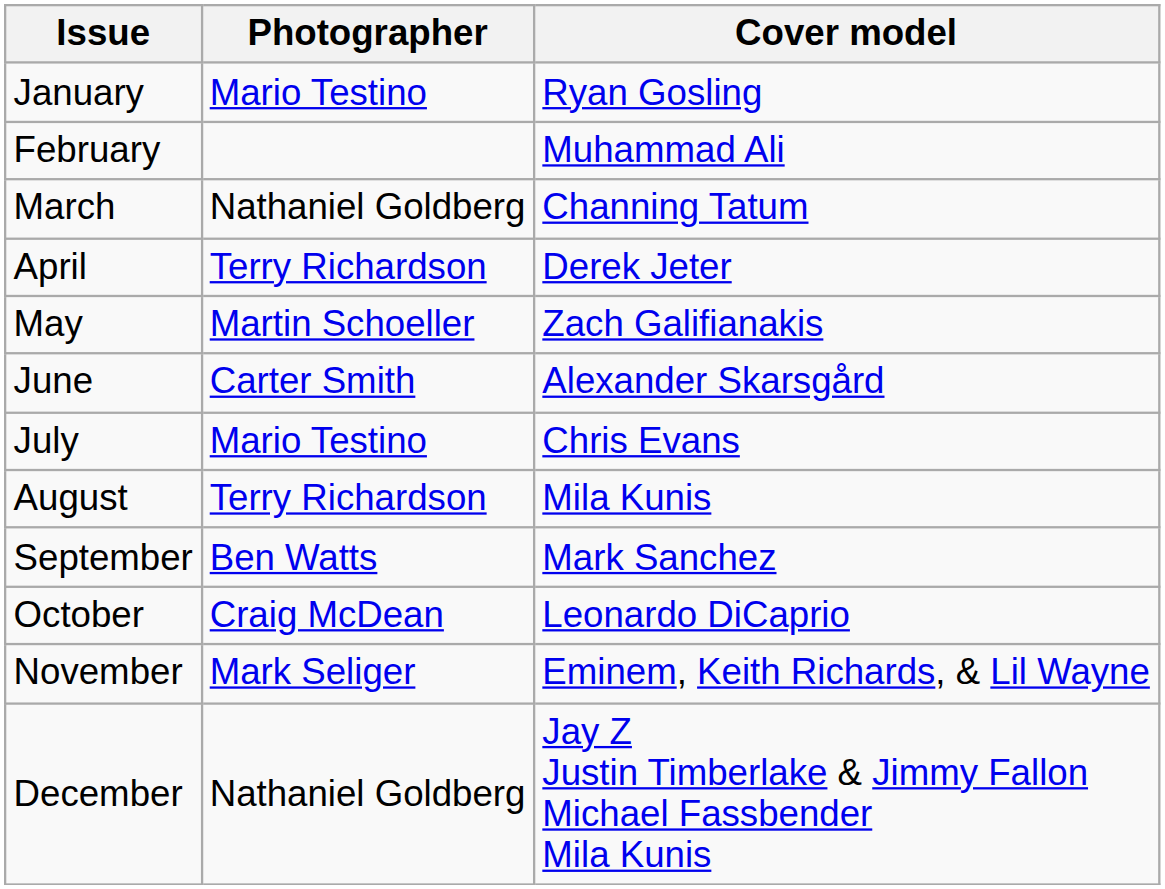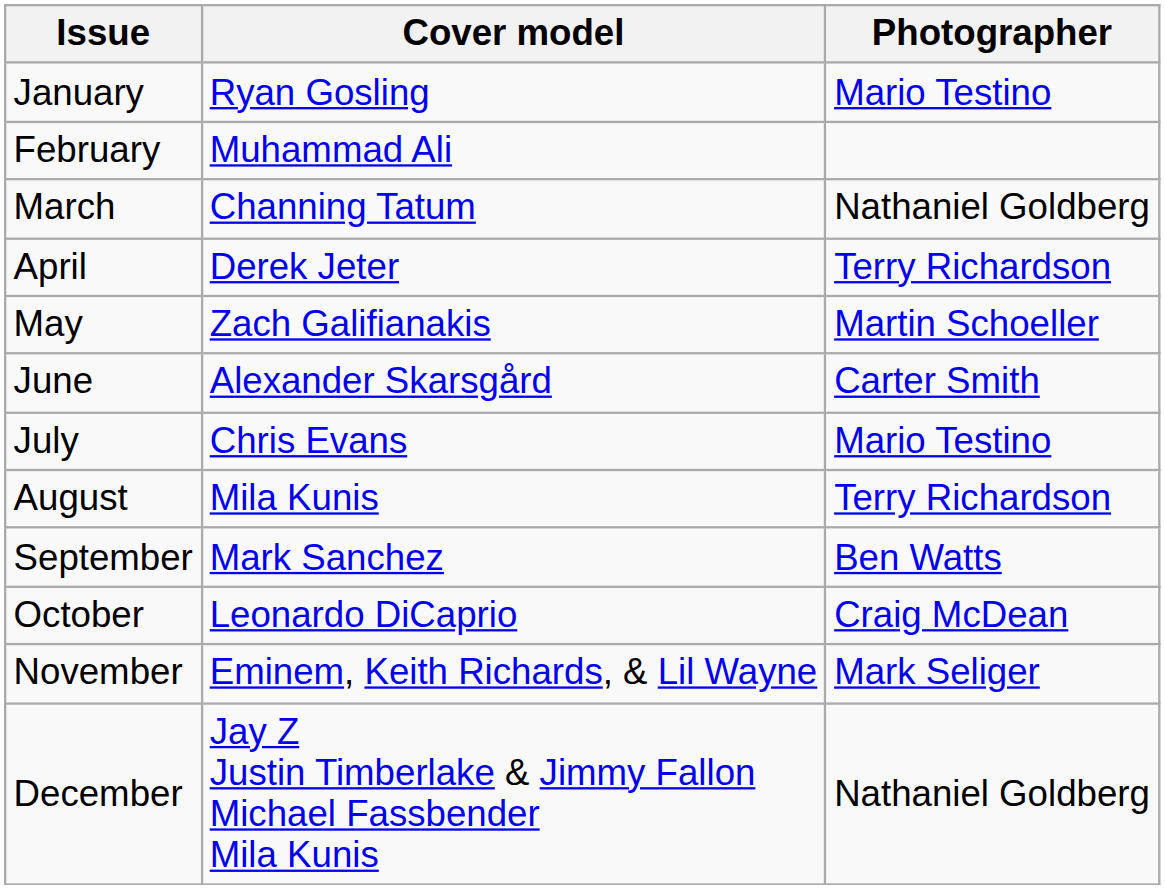columns swapped: Cover model <-> Photographer
